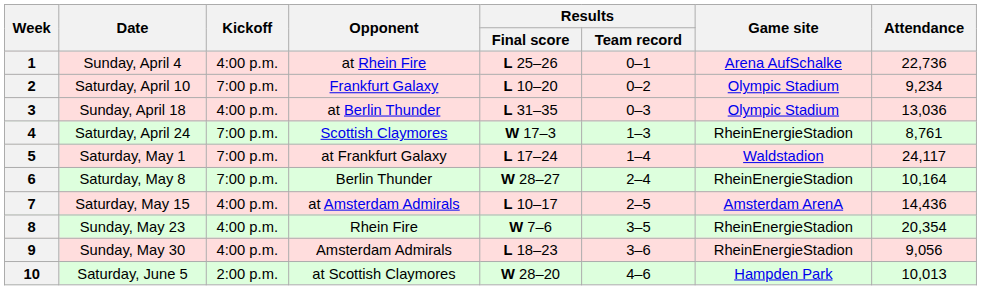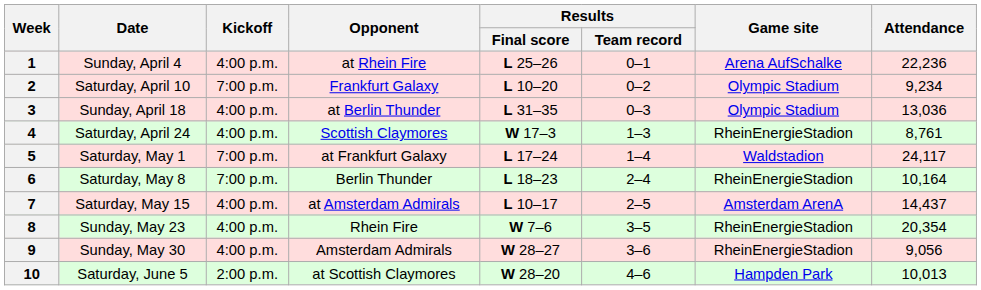1 | Attendance: 22,736 -> 22,236
4 | Kickoff: 7:00 p.m. -> 4:00 p.m.
6 | Results / Final score: W 28–27 -> L 18–23
7 | Attendance: 14,436 -> 14,437
9 | Results / Final score: L 18–23 -> W 28–27
